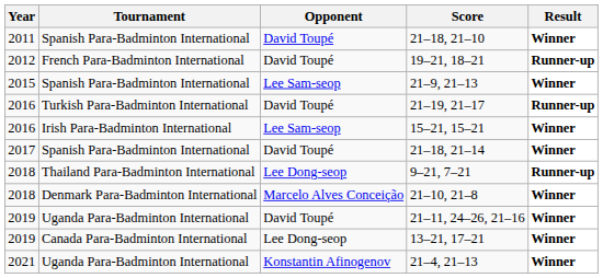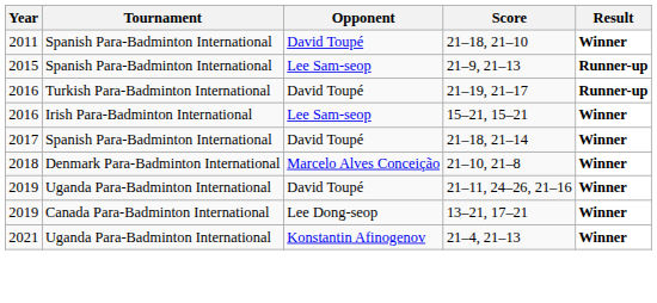- row: 2012 | French Para-Badminton International | David Toupé | 19–21, 18–21 | Runner-up
21–9, 21–13 | Result: Winner -> Runner-up
- row: 2018 | Thailand Para-Badminton International | Lee Dong-seop | 9–21, 7–21 | Runner-up
